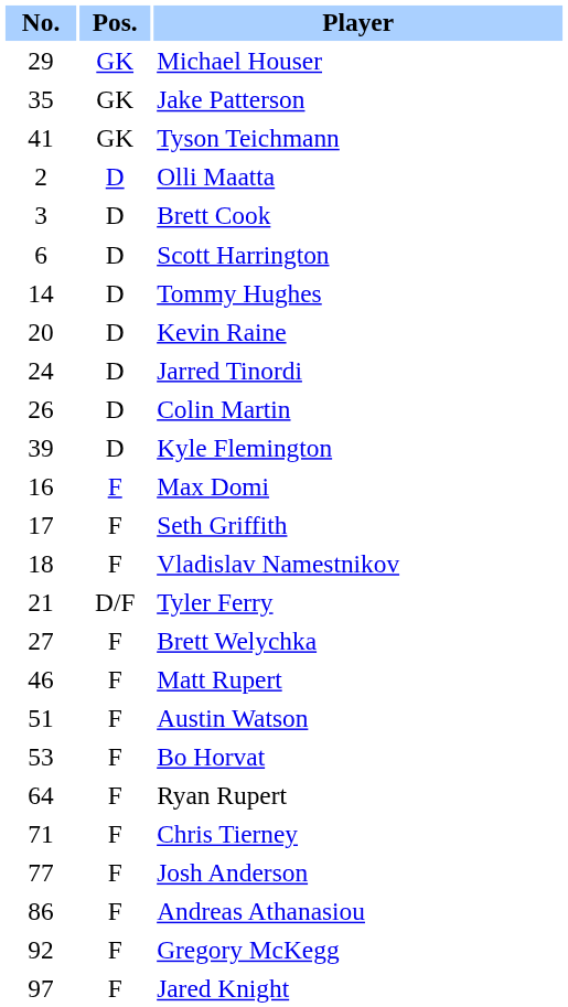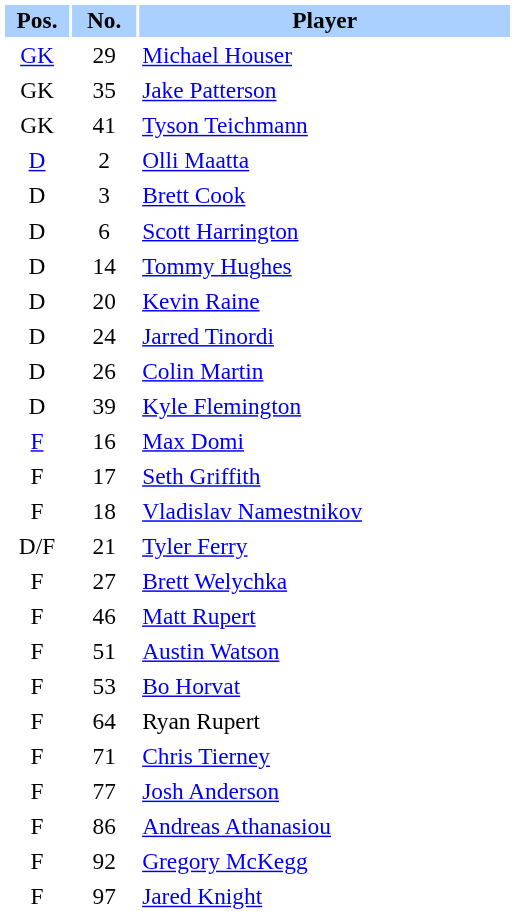columns swapped: Pos. <-> No.
